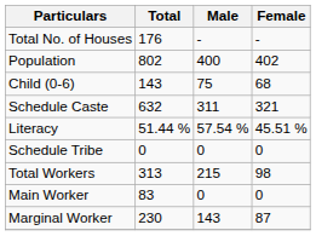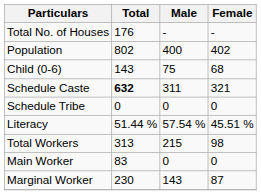Schedule Caste | Total: normal -> bold
rows swapped: Schedule Tribe <-> Literacy
